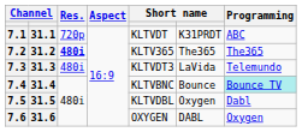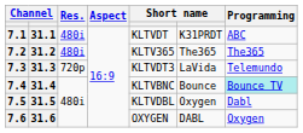7.1 | Res.: 720p -> 480i
7.2 | Res.: bold -> normal
7.3 | Res.: 480i -> 720p
